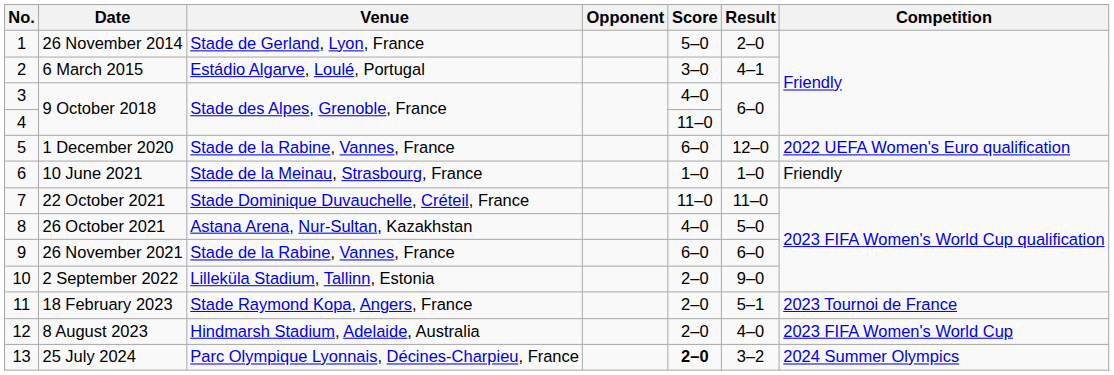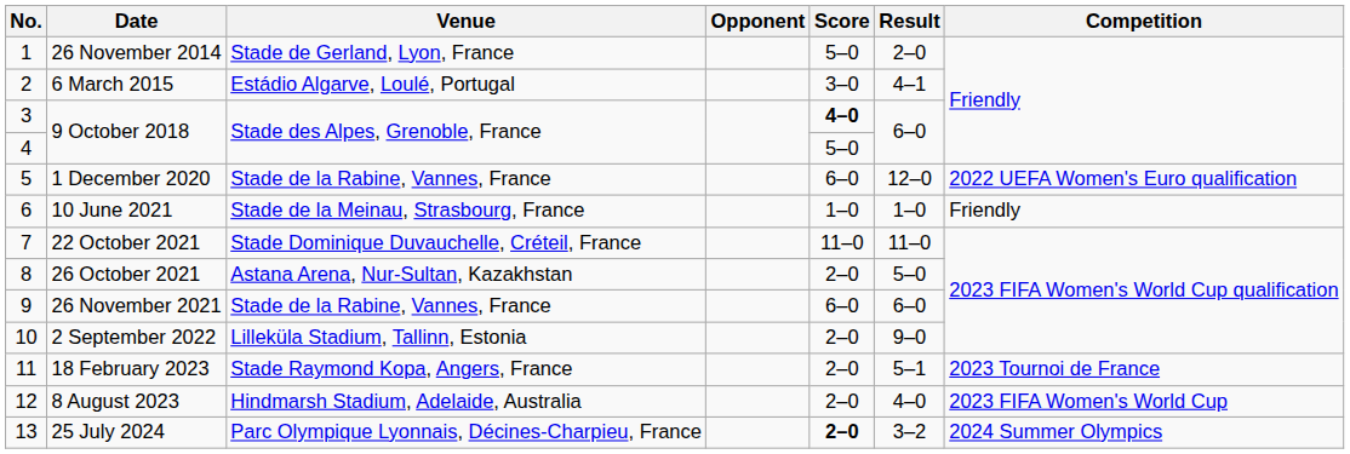3 / 9 October 2018 | Score: normal -> bold
4 / 9 October 2018 | Score: 11–0 -> 5–0
26 October 2021 | Score: 4–0 -> 2–0
